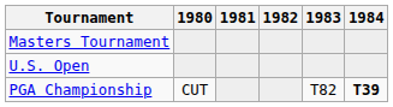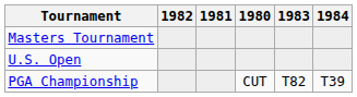columns swapped: 1980 <-> 1982
PGA Championship | 1984: bold -> normal
